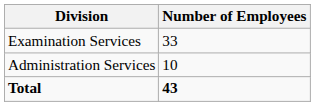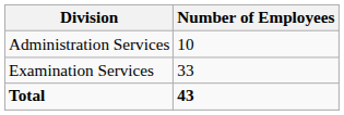rows swapped: Administration Services <-> Examination Services
